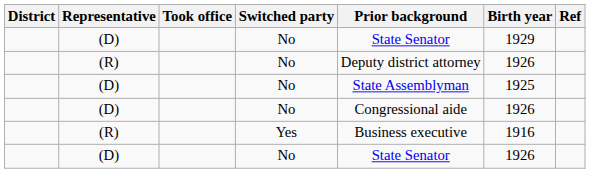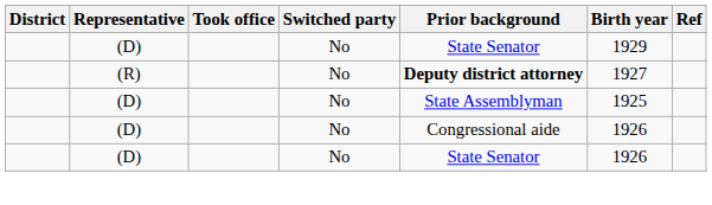(R) / No | Prior background: normal -> bold
(R) / No | Birth year: 1926 -> 1927
- row: (R) | Yes | Business executive | 1916
